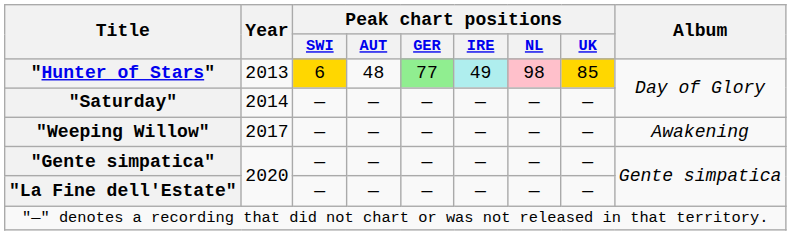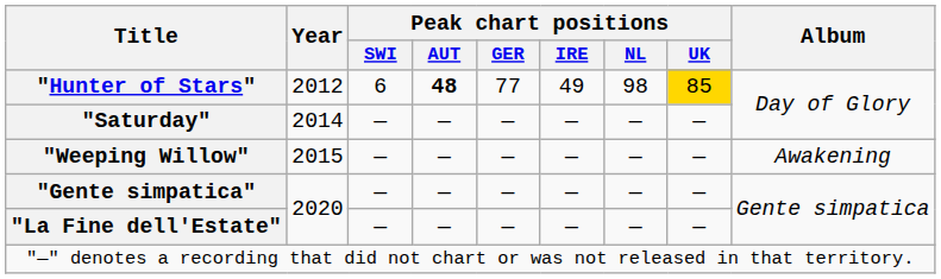"Hunter of Stars" | Year: 2013 -> 2012
"Hunter of Stars" | Peak chart positions / SWI: gold background -> no background
"Hunter of Stars" | Peak chart positions / AUT: normal -> bold
"Hunter of Stars" | Peak chart positions / GER: lightgreen background -> no background
"Hunter of Stars" | Peak chart positions / IRE: paleturquoise background -> no background
"Hunter of Stars" | Peak chart positions / NL: pink background -> no background
"Weeping Willow" | Year: 2017 -> 2015
